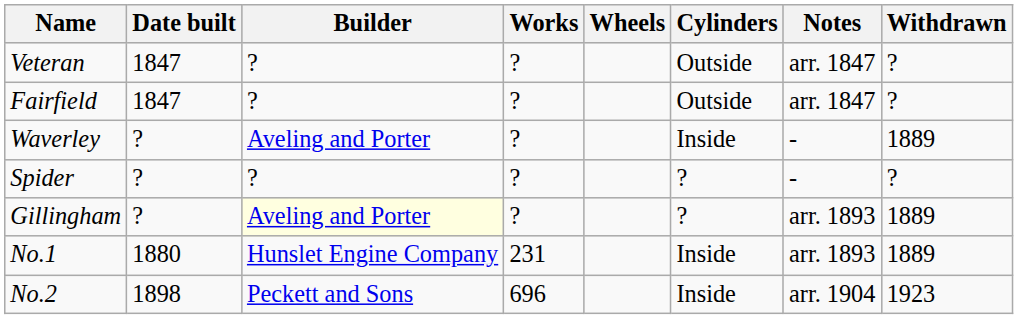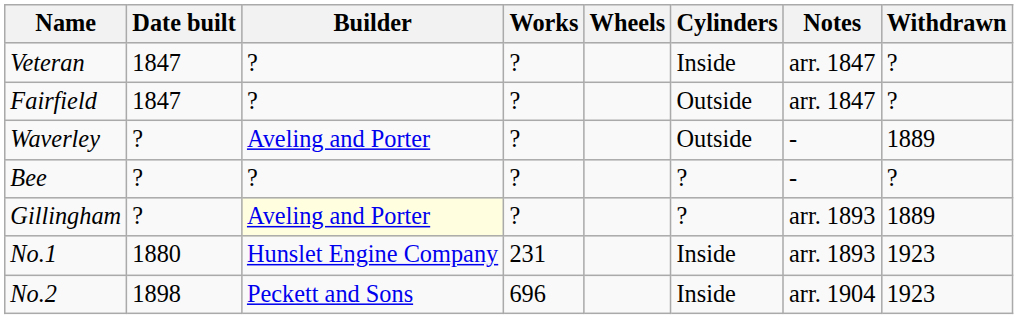Veteran | Cylinders: Outside -> Inside
Waverley | Cylinders: Inside -> Outside
+ row: Bee | ? | ? | ? | ? | - | ?
- row: Spider | ? | ? | ? | ? | - | ?
No.1 | Withdrawn: 1889 -> 1923
